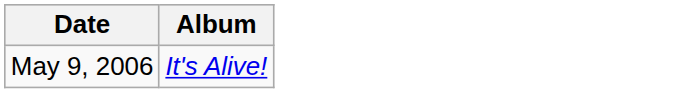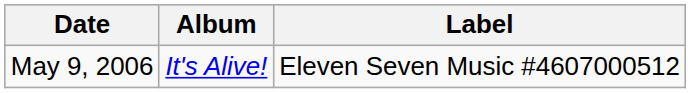+ column: Label | Eleven Seven Music #4607000512
